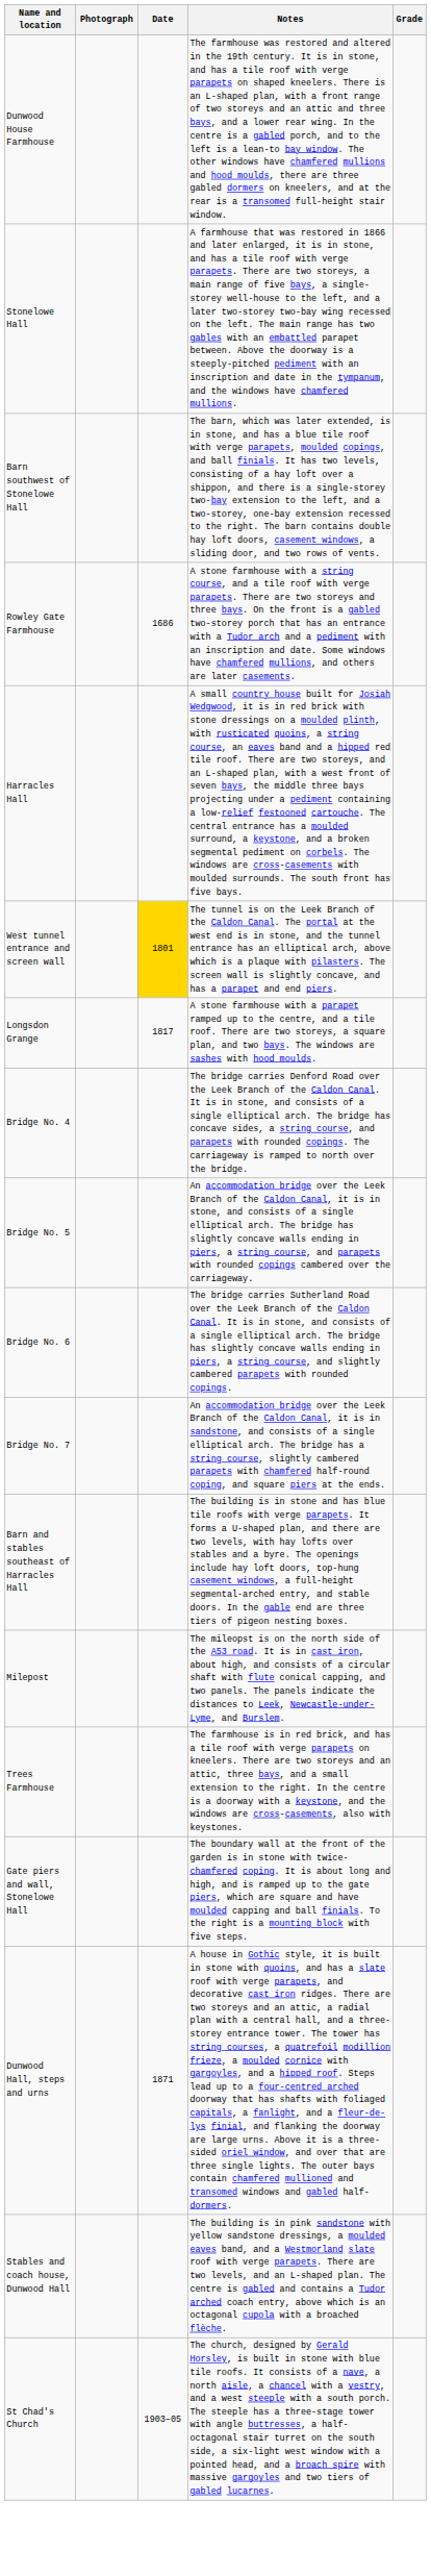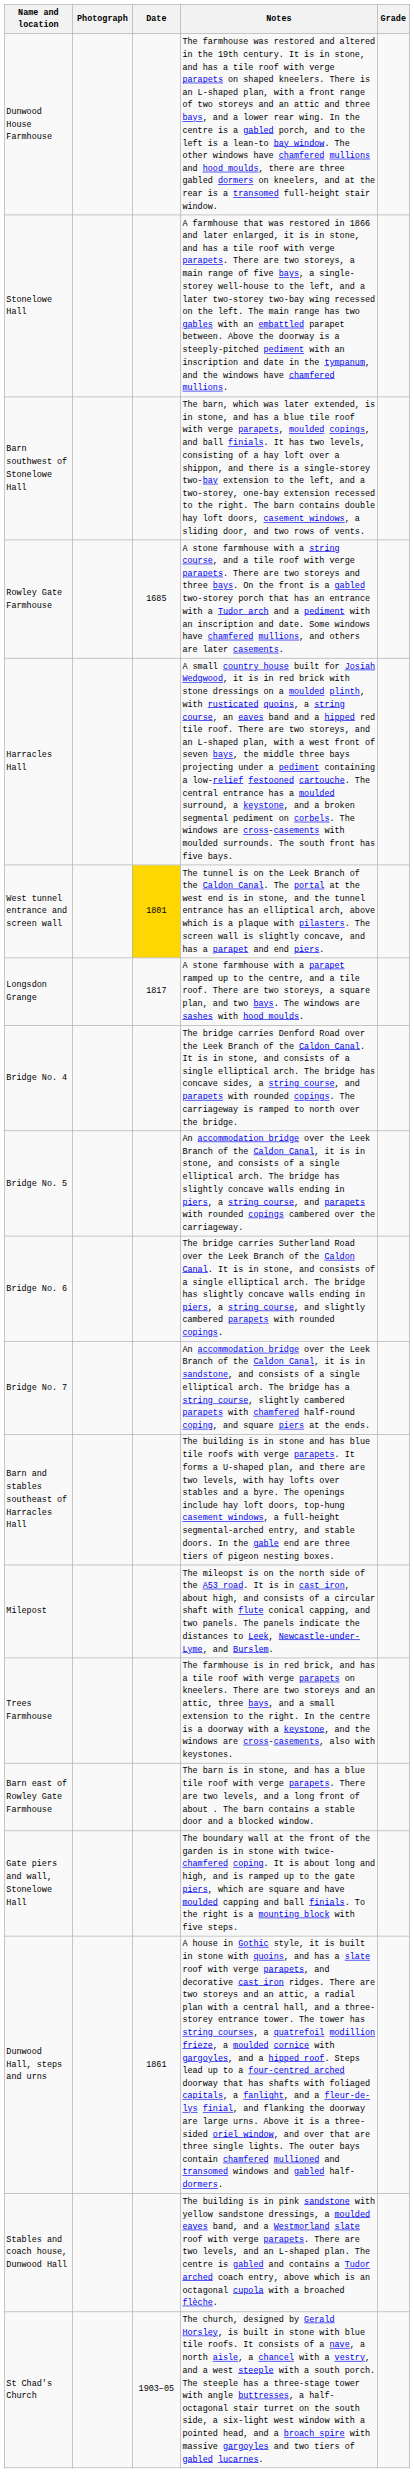Rowley Gate Farmhouse | Date: 1686 -> 1685
+ row: Barn east of Rowley Gate Farmhouse | The barn is in stone, and has a blue tile roof with verge parapets. There are two levels, and a long front of about . The barn contains a stable door and a blocked window.
Dunwood Hall, steps and urns | Date: 1871 -> 1861
